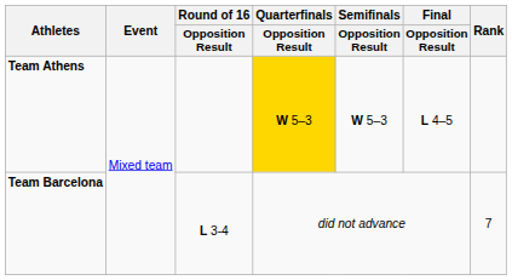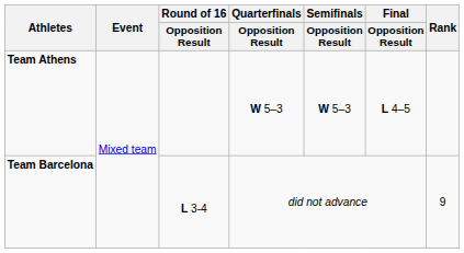Team Athens | Quarterfinals / Opposition Result: gold background -> no background
Team Barcelona | Rank: 7 -> 9
